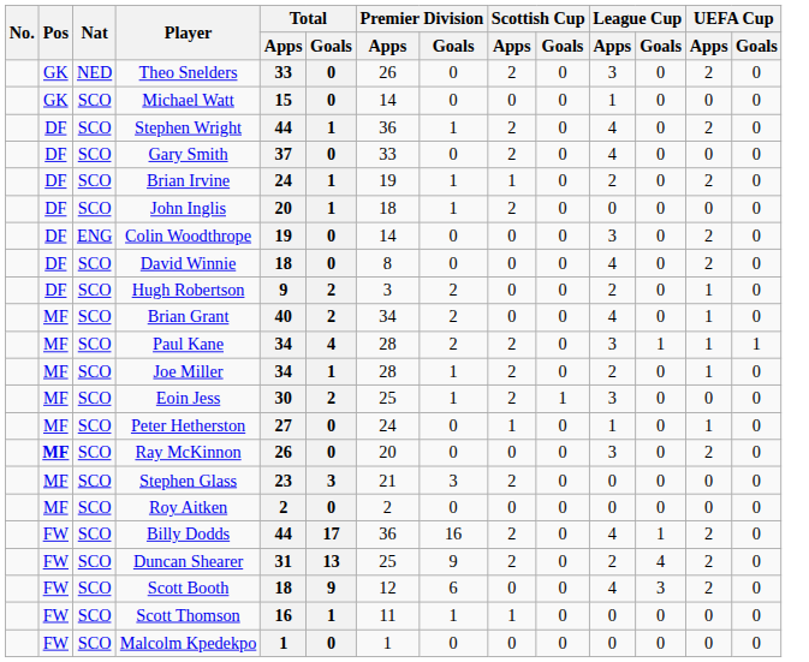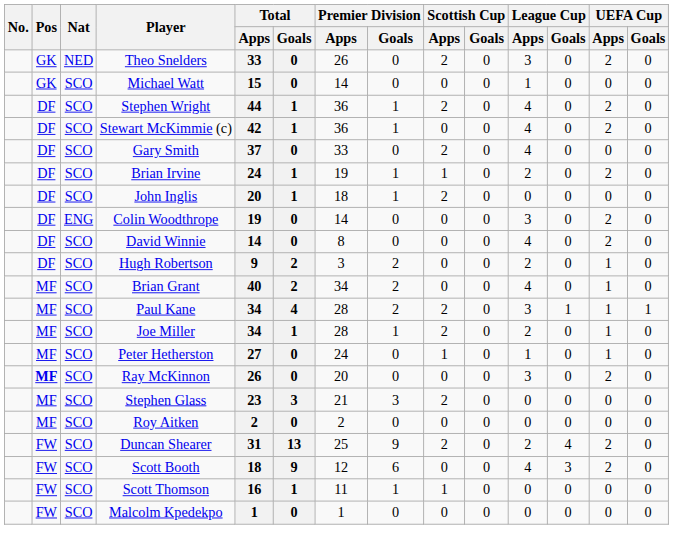+ row: DF | SCO | Stewart McKimmie (c) | 42 | 1 | 36 | 1 | 0 | 0 | 4 | 0 | 2 | 0
David Winnie | Total / Apps: 18 -> 14
- row: MF | SCO | Eoin Jess | 30 | 2 | 25 | 1 | 2 | 1 | 3 | 0 | 0 | 0
- row: FW | SCO | Billy Dodds | 44 | 17 | 36 | 16 | 2 | 0 | 4 | 1 | 2 | 0
